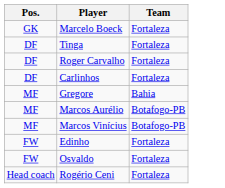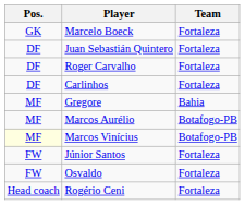- row: DF | Tinga | Fortaleza
+ row: DF | Juan Sebastián Quintero | Fortaleza
Marcos Vinícius | Pos.: no background -> lightyellow background
- row: FW | Edinho | Fortaleza
+ row: FW | Júnior Santos | Fortaleza
